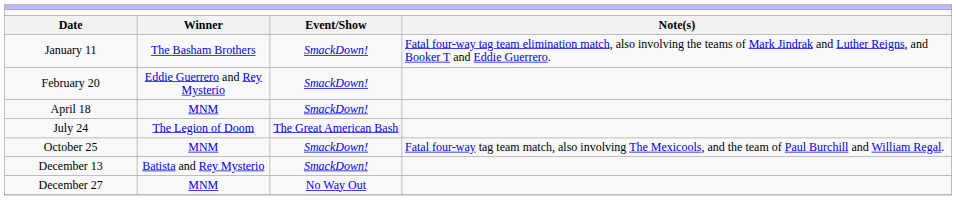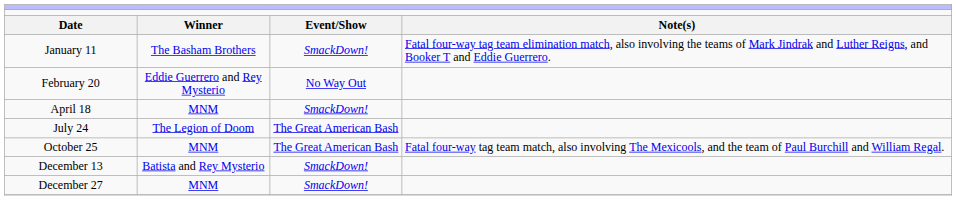February 20 | column 3: SmackDown! -> No Way Out
October 25 | column 3: SmackDown! -> The Great American Bash
December 27 | column 3: No Way Out -> SmackDown!
